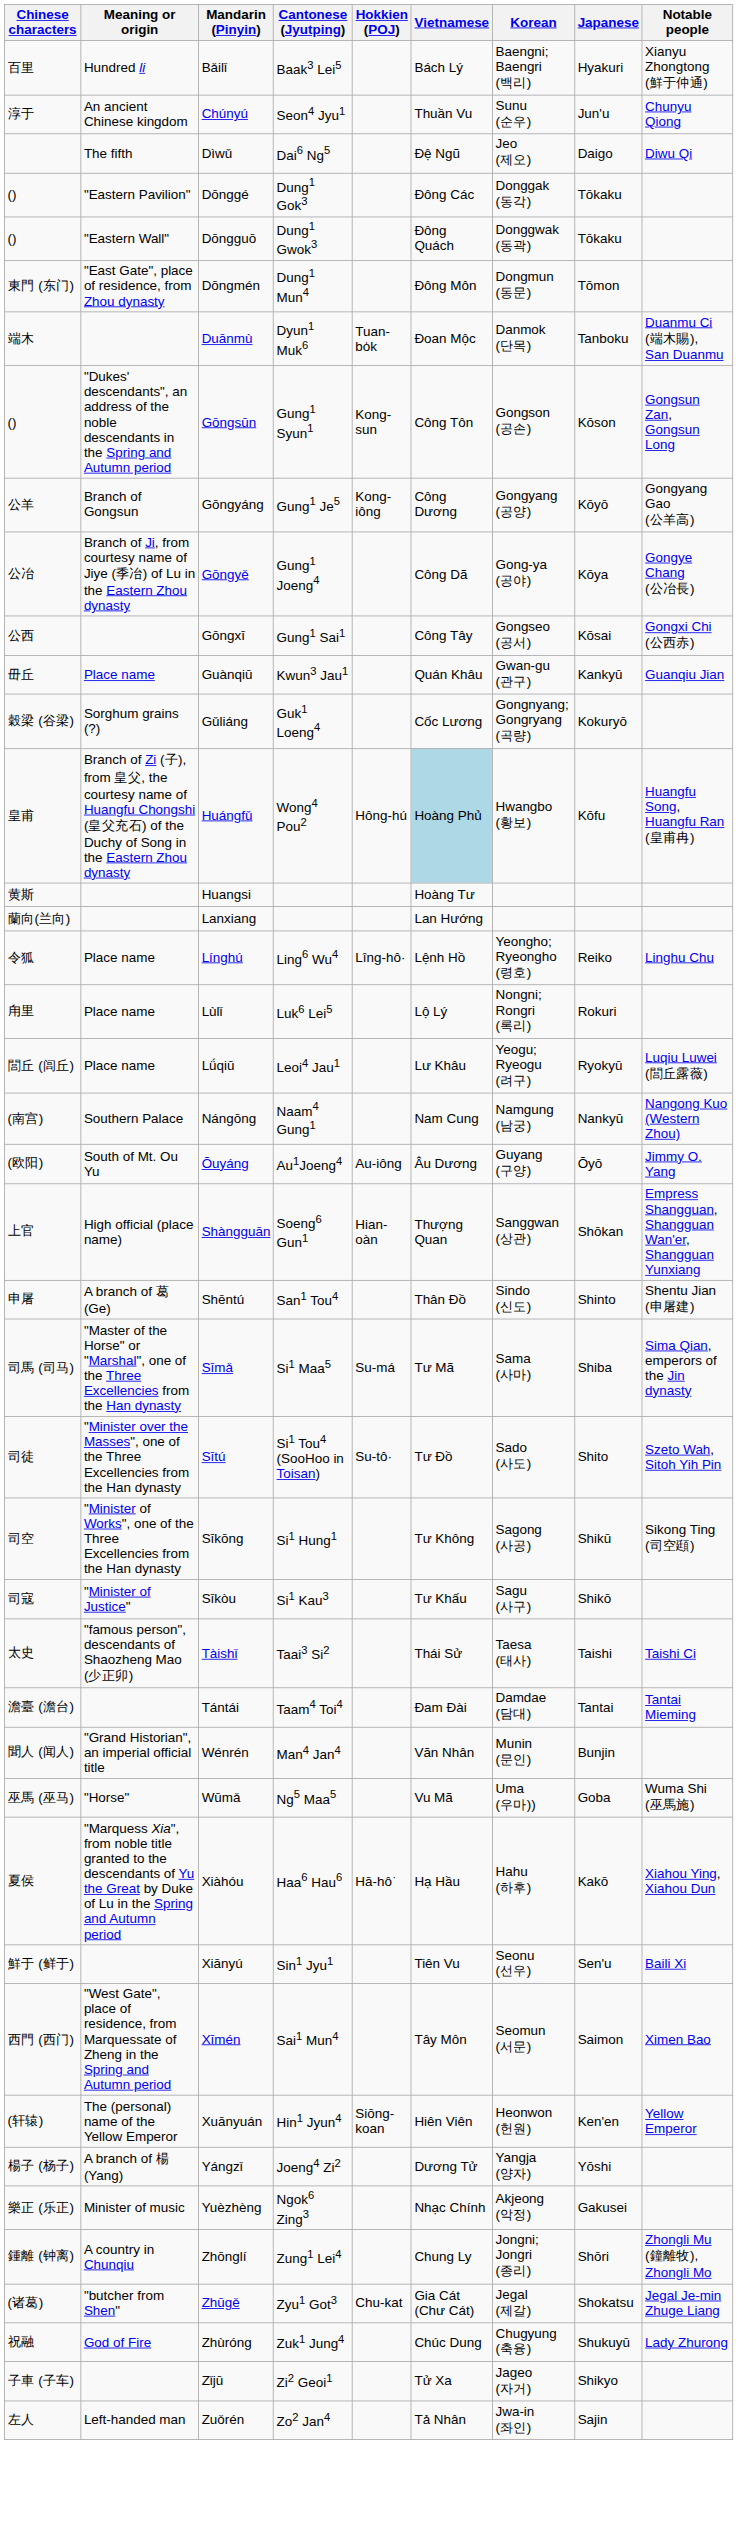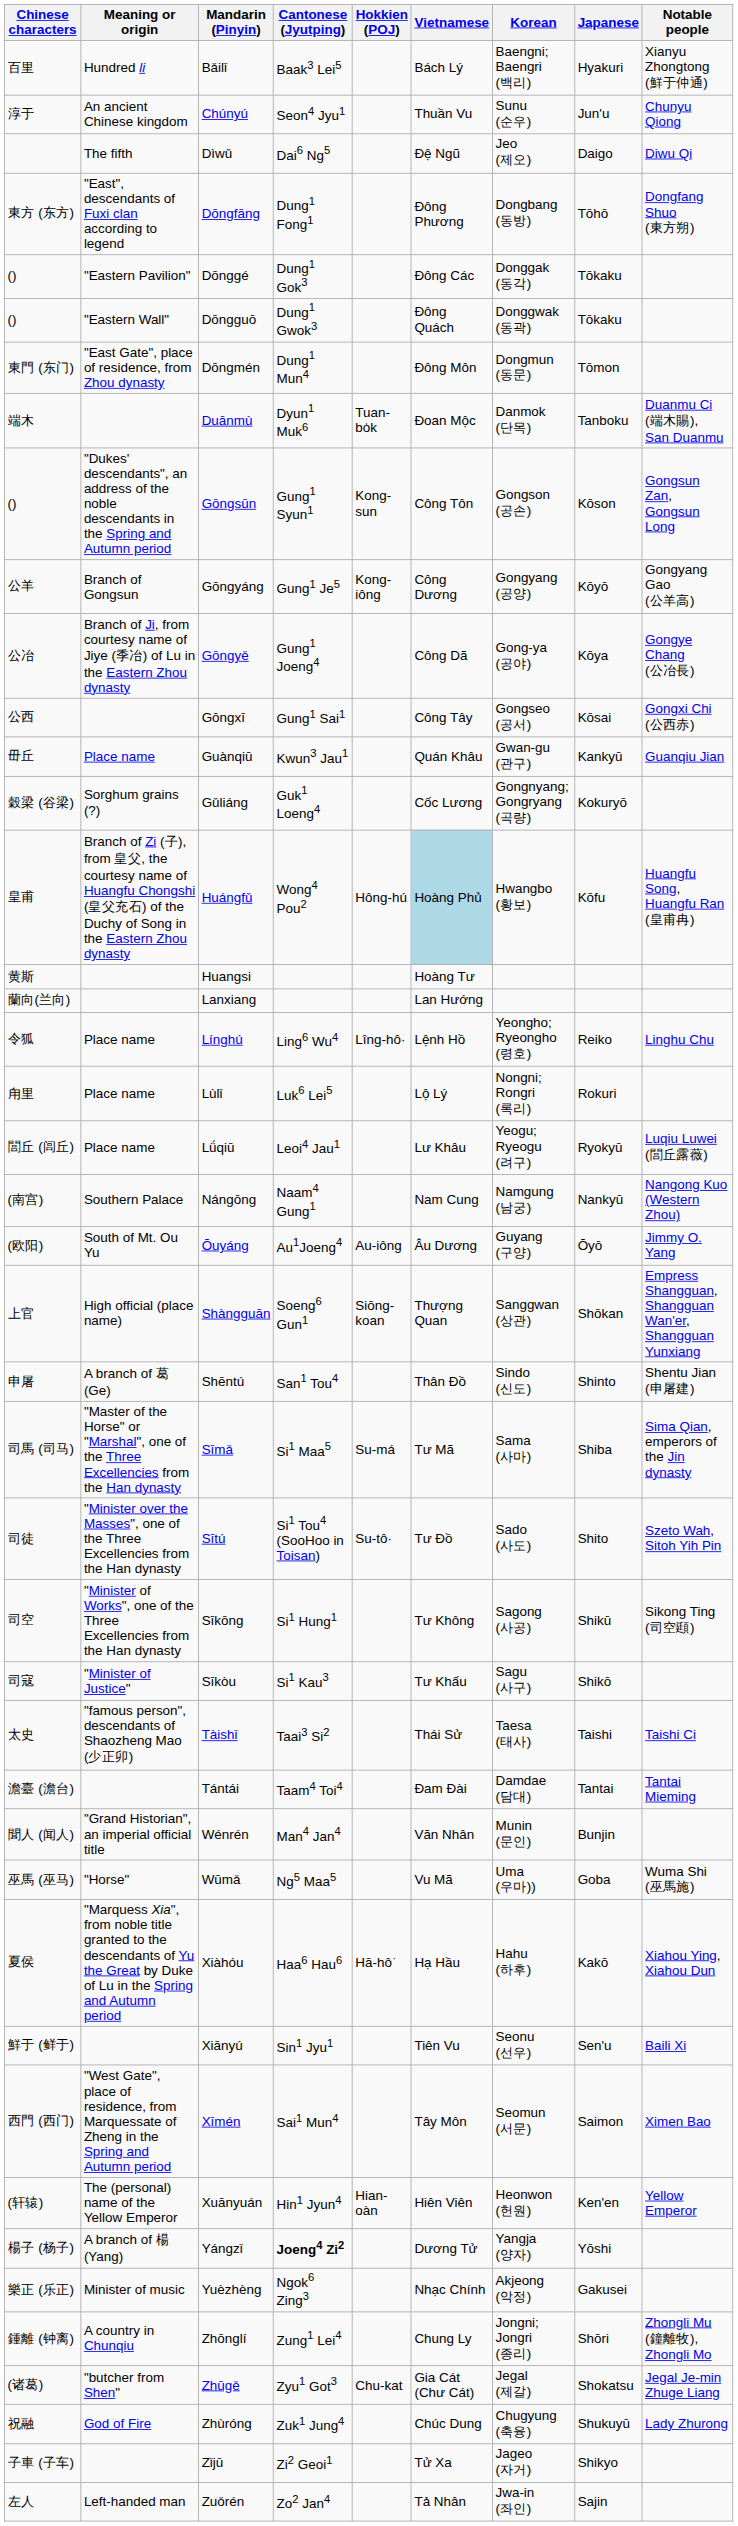+ row: 東方 (东方) | "East", descendants of Fuxi clan according to legend | Dōngfāng | Dung1 Fong1 | Đông Phương | Dongbang (동방) | Tōhō | Dongfang Shuo (東方朔)
Shàngguān | Hokkien (POJ): Hian-oàn -> Siōng-koan
Xuānyuán | Hokkien (POJ): Siōng-koan -> Hian-oàn
Yángzǐ | Cantonese (Jyutping): normal -> bold
